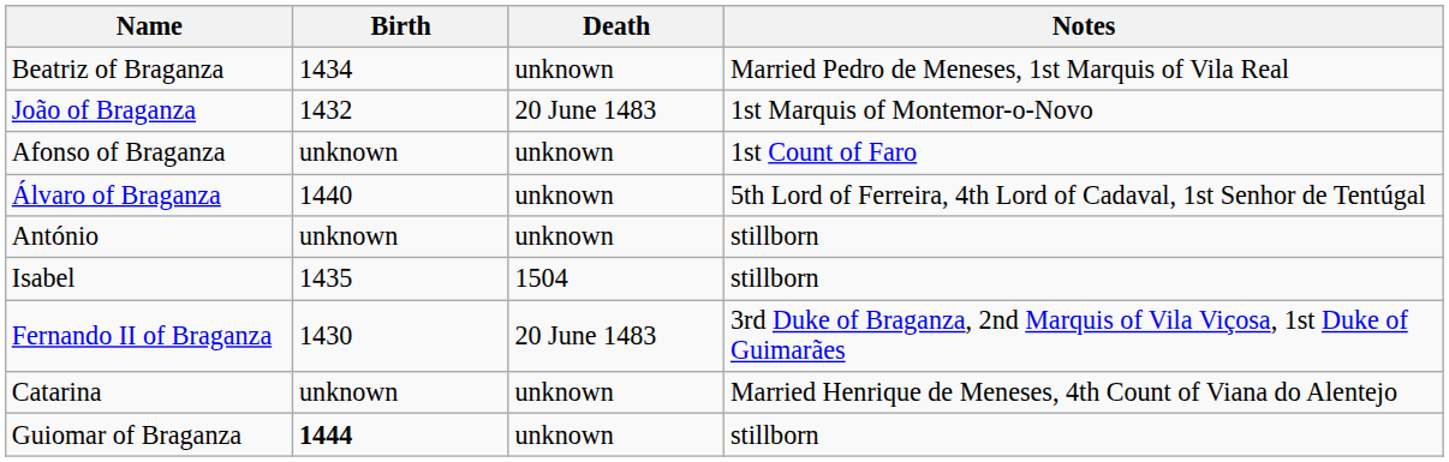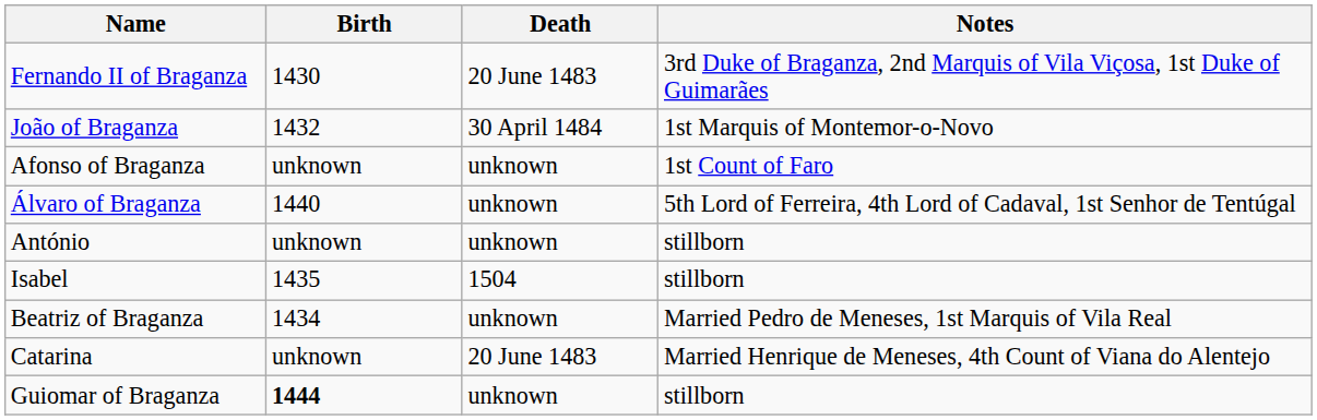rows swapped: Fernando II of Braganza <-> Beatriz of Braganza
João of Braganza | Death: 20 June 1483 -> 30 April 1484
Catarina | Death: unknown -> 20 June 1483
